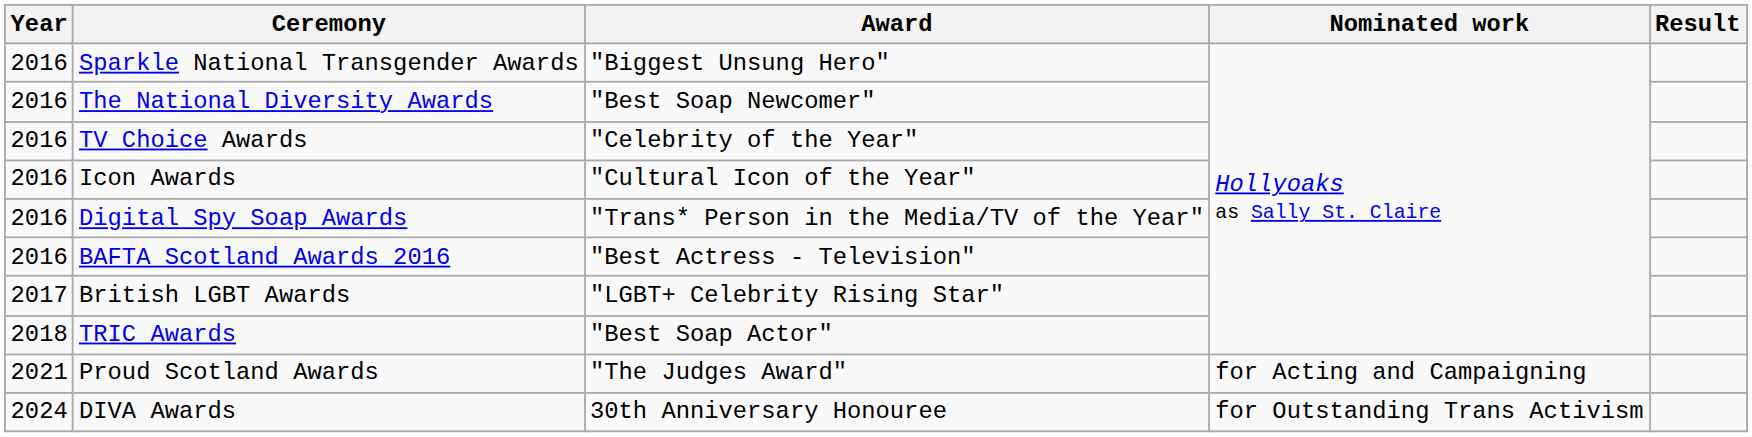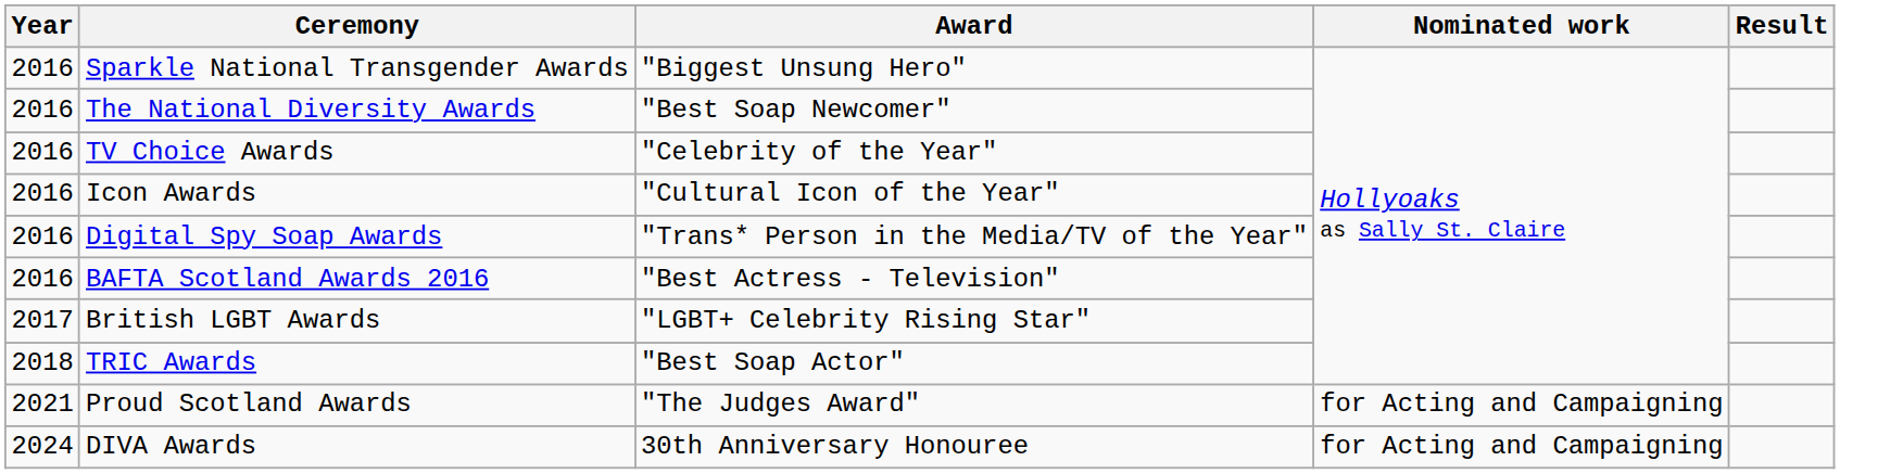DIVA Awards | Nominated work: for Outstanding Trans Activism -> for Acting and Campaigning
